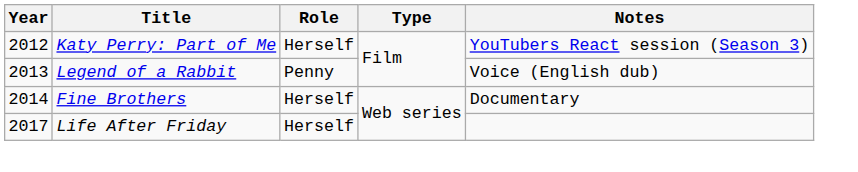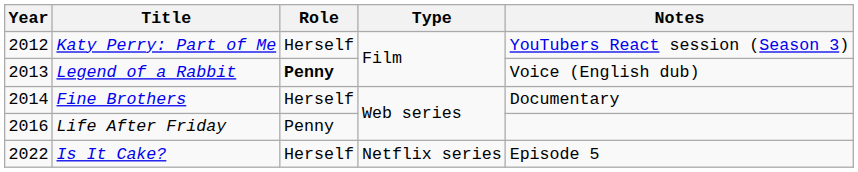Legend of a Rabbit | Role: normal -> bold
Life After Friday | Year: 2017 -> 2016
Life After Friday | Role: Herself -> Penny
+ row: 2022 | Is It Cake? | Herself | Netflix series | Episode 5
